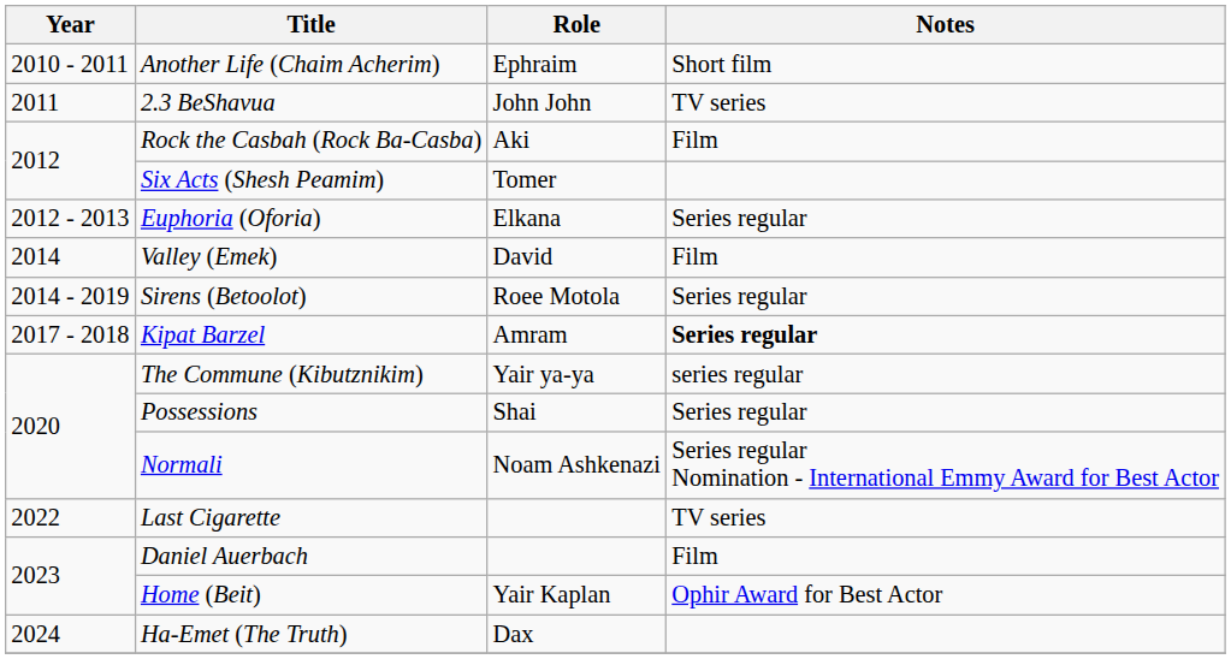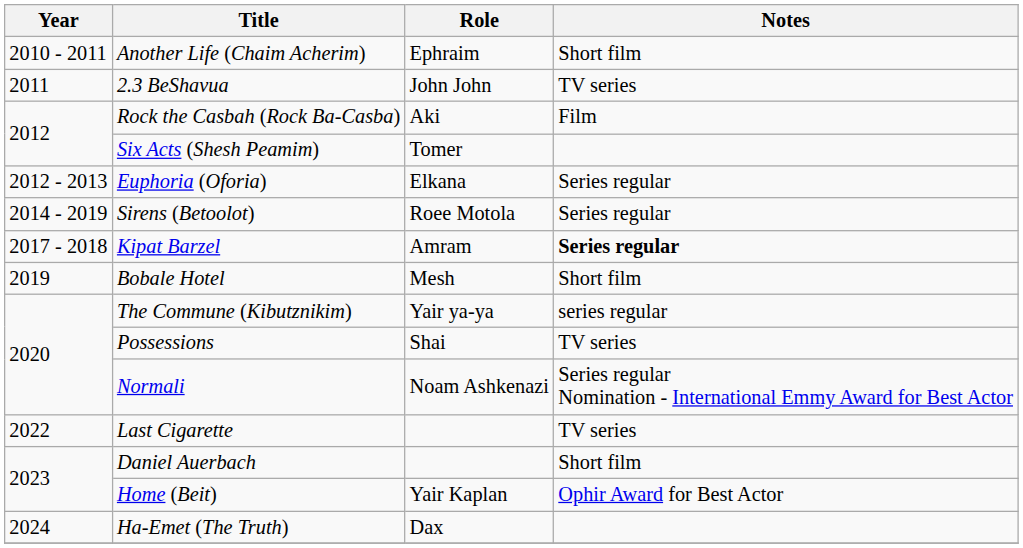- row: 2014 | Valley (Emek) | David | Film
+ row: 2019 | Bobale Hotel | Mesh | Short film
Possessions | Notes: Series regular -> TV series
Daniel Auerbach | Notes: Film -> Short film
